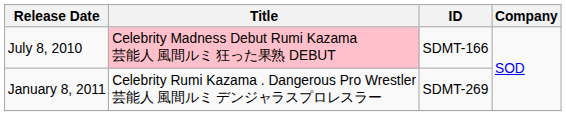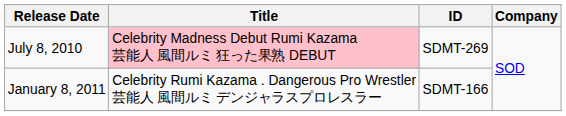July 8, 2010 | ID: SDMT-166 -> SDMT-269
January 8, 2011 | ID: SDMT-269 -> SDMT-166
